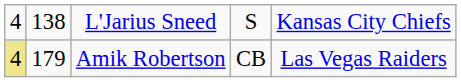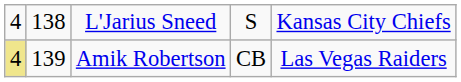Amik Robertson | column 2: 179 -> 139
